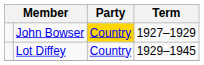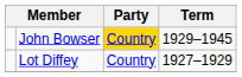John Bowser | Term: 1927–1929 -> 1929–1945
Lot Diffey | Term: 1929–1945 -> 1927–1929
